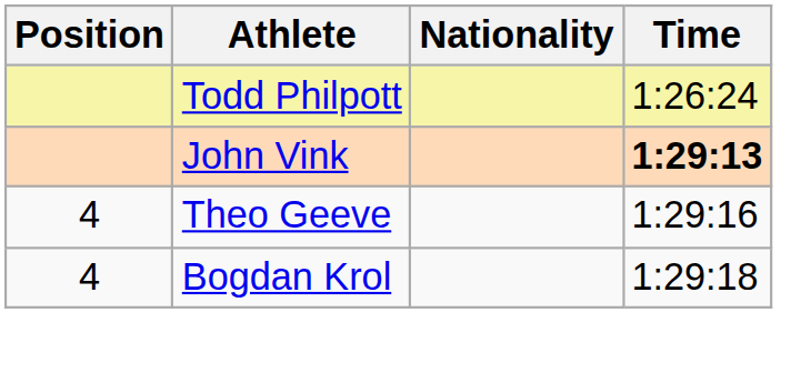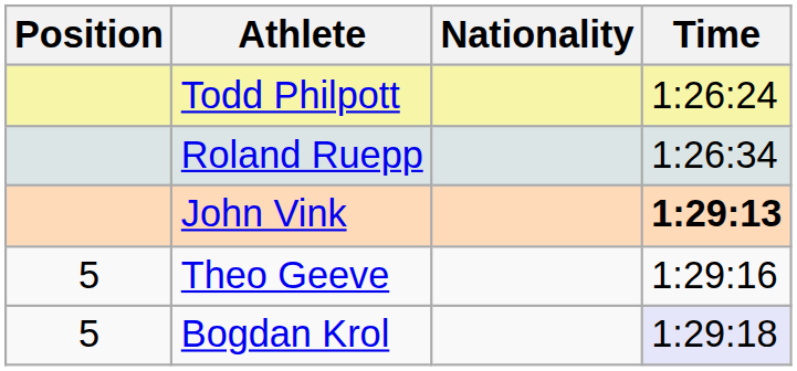+ row: Roland Ruepp | 1:26:34
Theo Geeve | Position: 4 -> 5
Bogdan Krol | Position: 4 -> 5
Bogdan Krol | Time: no background -> lavender background
